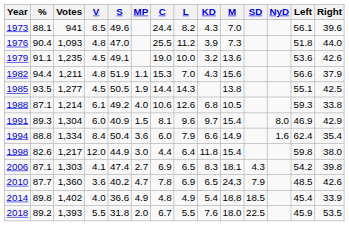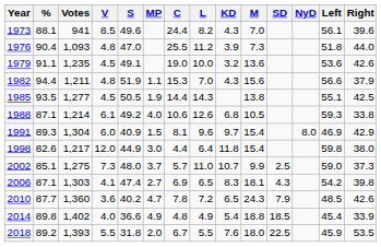- row: 1994 | 88.8 | 1,334 | 8.4 | 50.4 | 3.6 | 6.0 | 7.9 | 6.6 | 14.9 | 1.6 | 62.4 | 35.4
+ row: 2002 | 85.1 | 1,275 | 7.3 | 48.0 | 3.7 | 5.7 | 11.0 | 10.7 | 9.9 | 2.5 | 59.0 | 37.3
2010 | L: 6.9 -> 7.2
